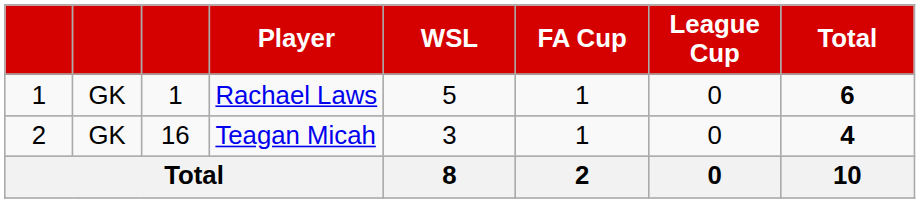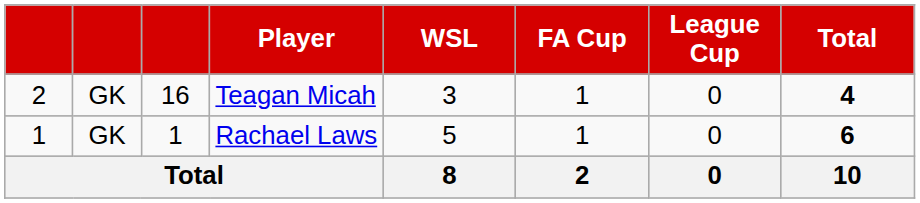rows swapped: Rachael Laws <-> Teagan Micah
